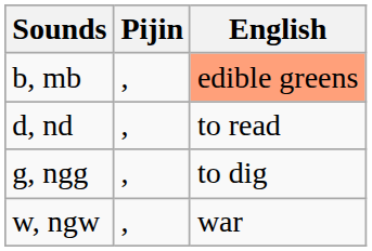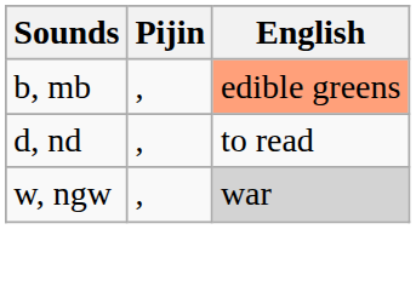- row: g, ngg | , | to dig
w, ngw | English: no background -> lightgrey background
